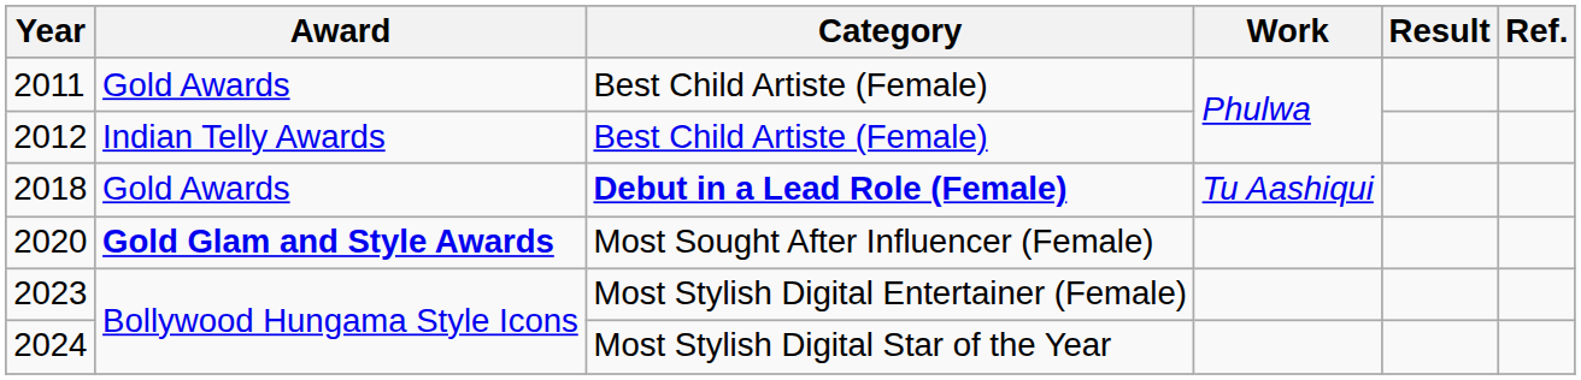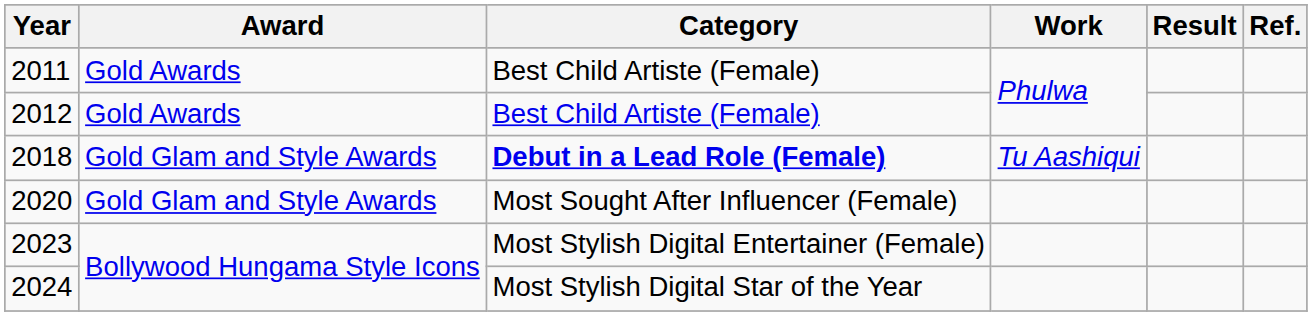2012 | Award: Indian Telly Awards -> Gold Awards
2018 | Award: Gold Awards -> Gold Glam and Style Awards
2020 | Award: bold -> normal
